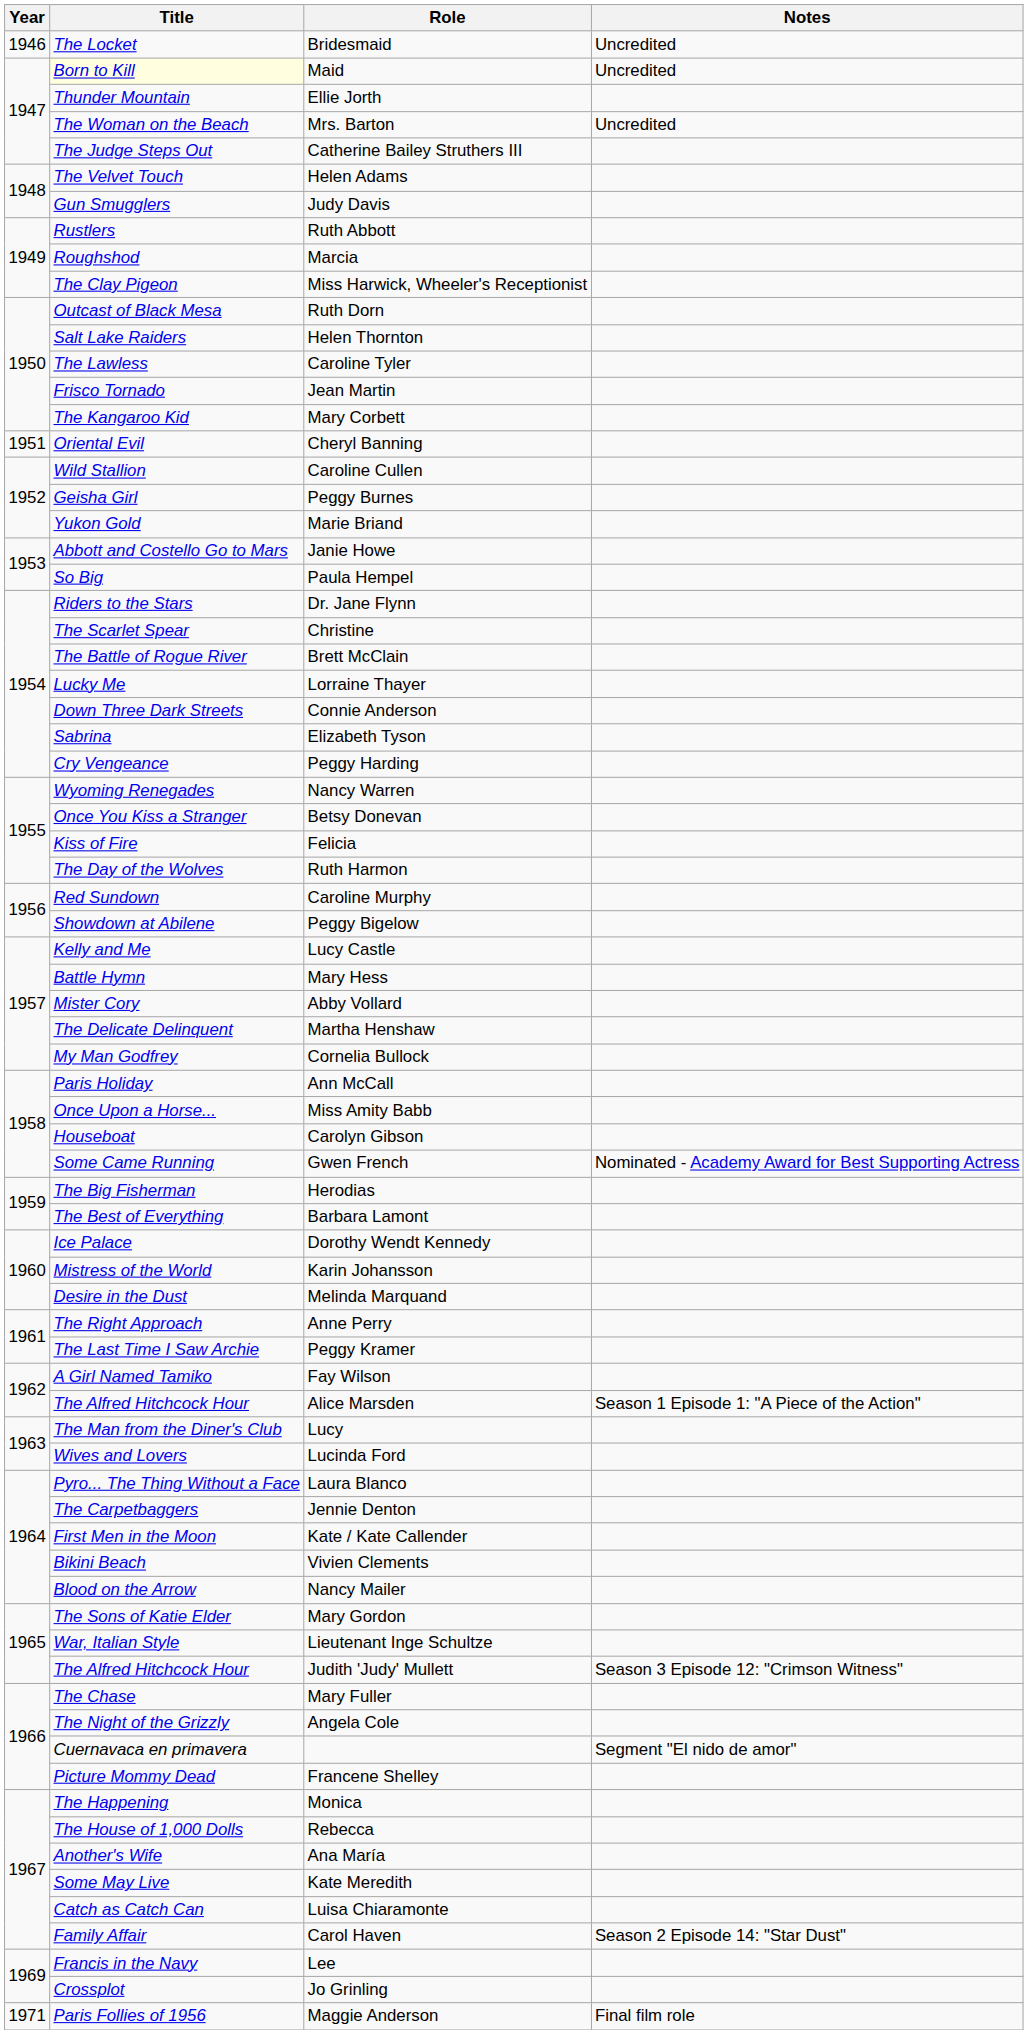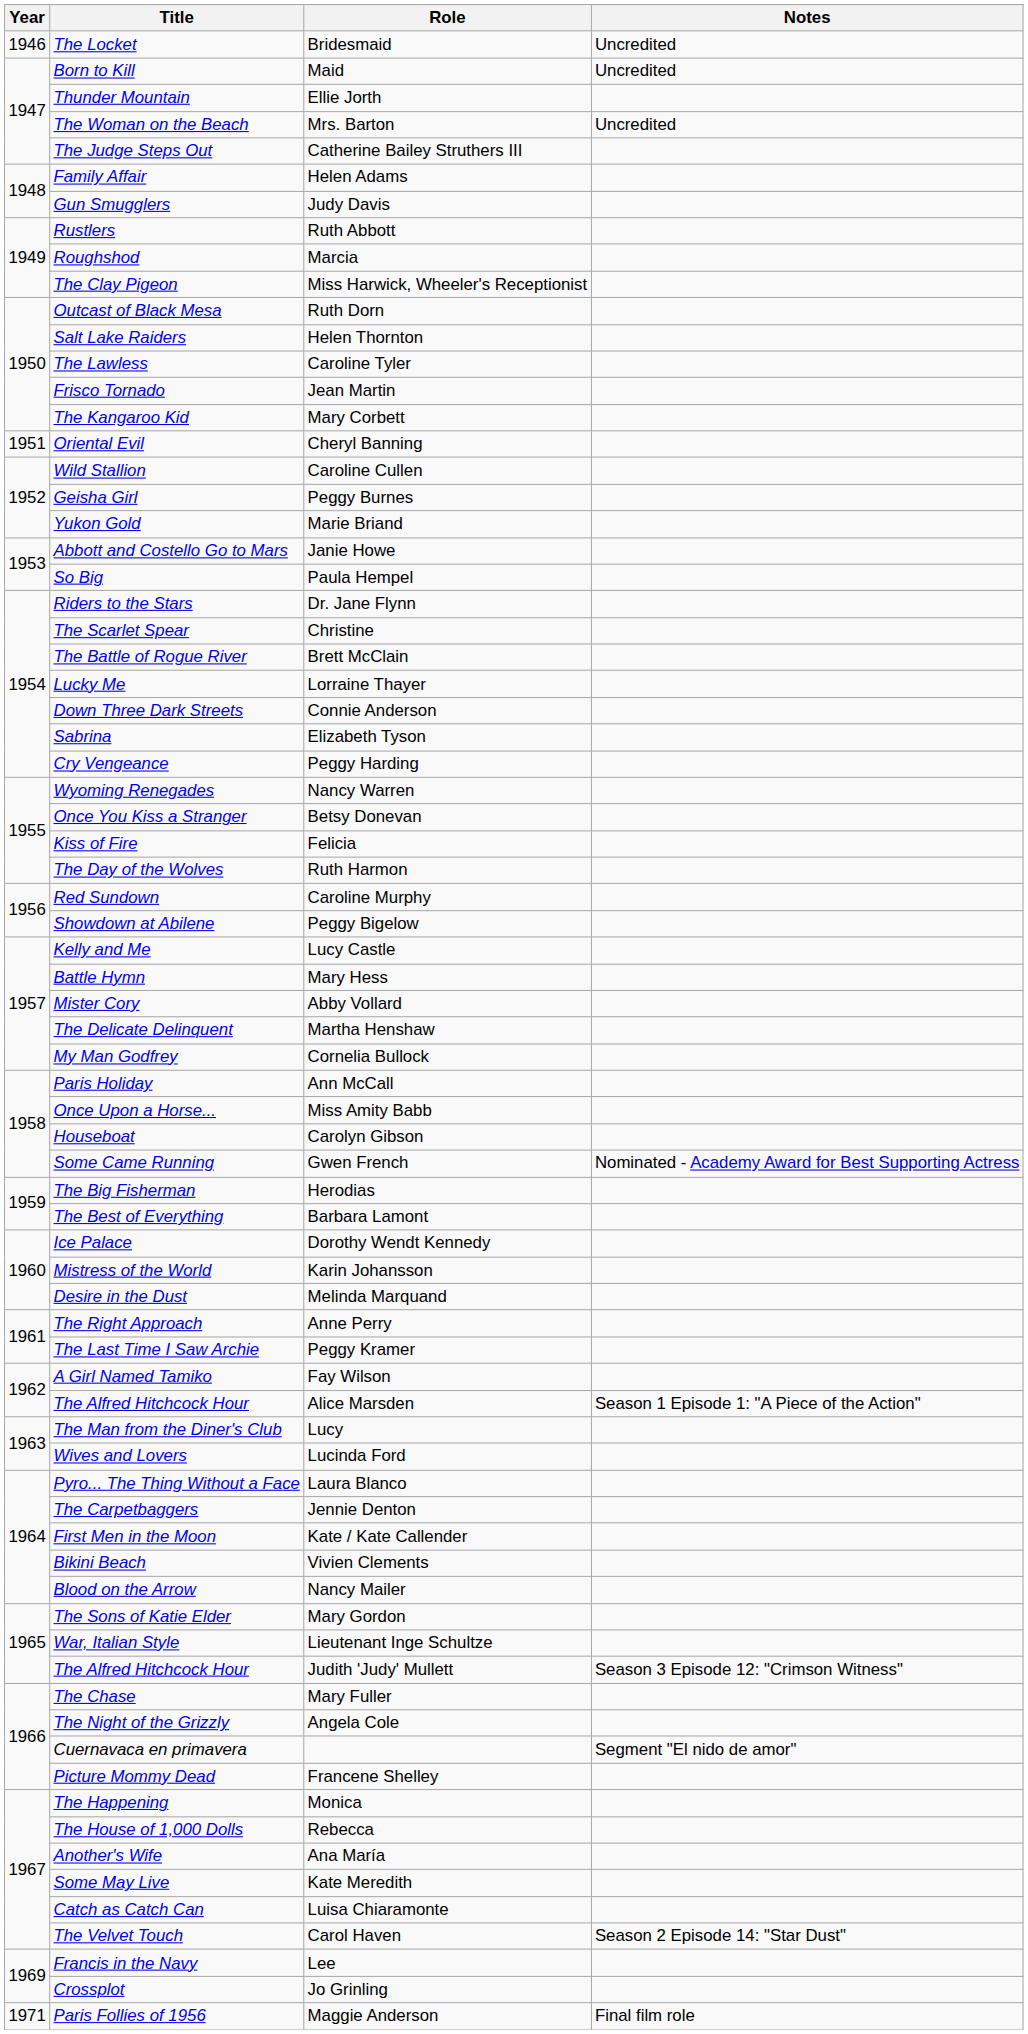Maid | Title: lightyellow background -> no background
Helen Adams | Title: The Velvet Touch -> Family Affair
Carol Haven | Title: Family Affair -> The Velvet Touch
